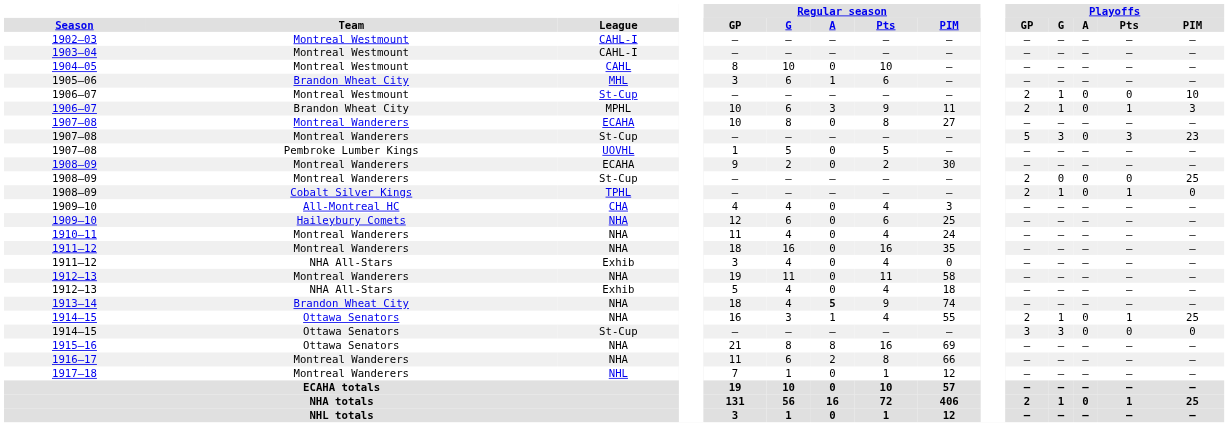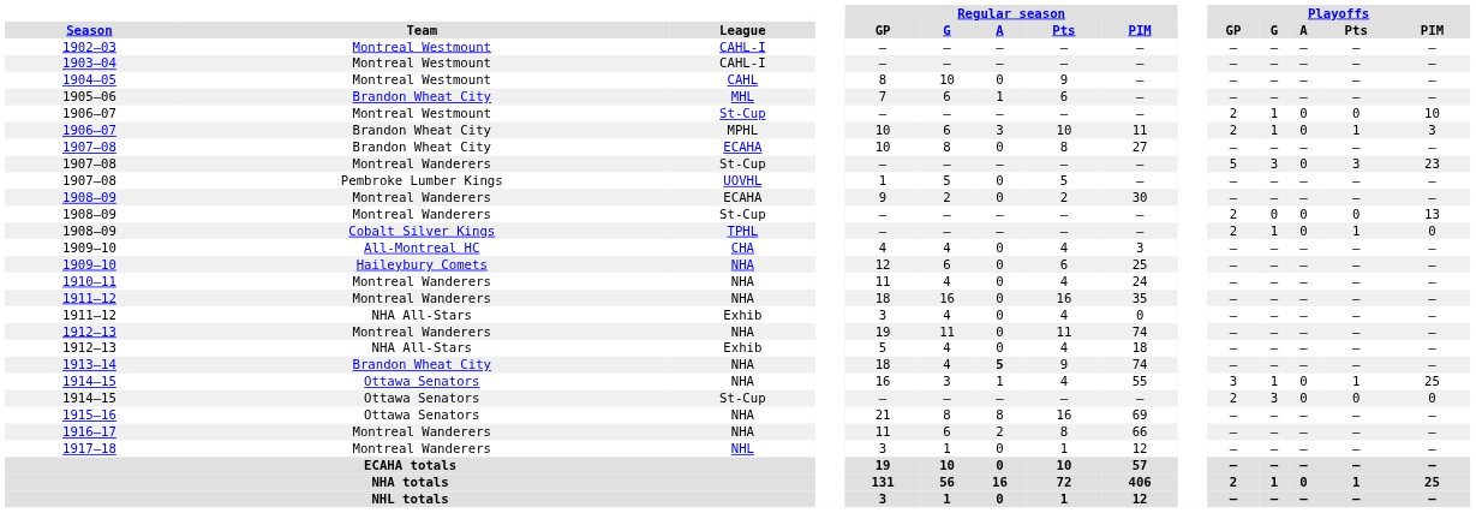1904–05 | Regular season / Pts: 10 -> 9
1905–06 | Regular season / GP: 3 -> 7
1906–07 / MPHL | Regular season / Pts: 9 -> 10
1907–08 / ECAHA | Team: Montreal Wanderers -> Brandon Wheat City
1908–09 / St-Cup | Playoffs / PIM: 25 -> 13
1912–13 / NHA | Regular season / PIM: 58 -> 74
1914–15 / NHA | Playoffs / GP: 2 -> 3
1914–15 / St-Cup | Playoffs / GP: 3 -> 2
1917–18 | Regular season / GP: 7 -> 3
